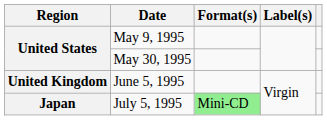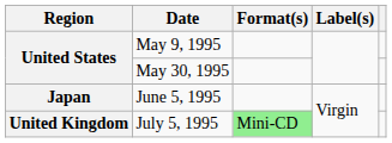June 5, 1995 | Region: United Kingdom -> Japan
July 5, 1995 | Region: Japan -> United Kingdom
